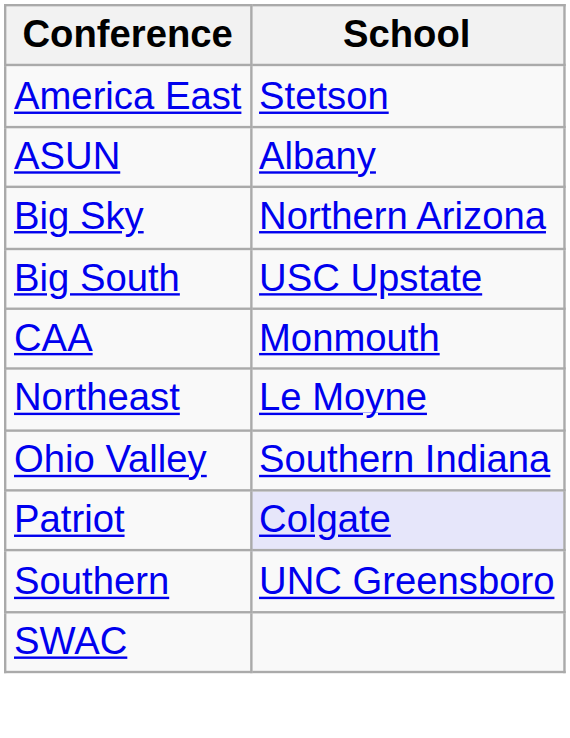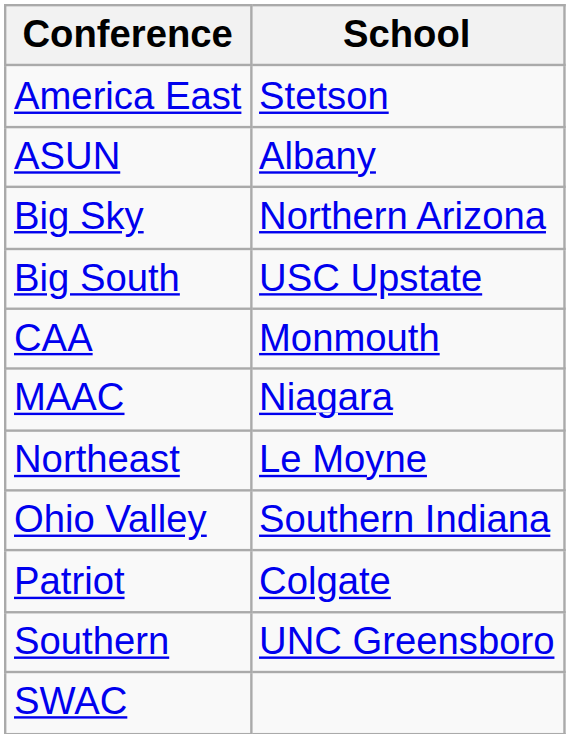+ row: MAAC | Niagara
Patriot | School: lavender background -> no background
